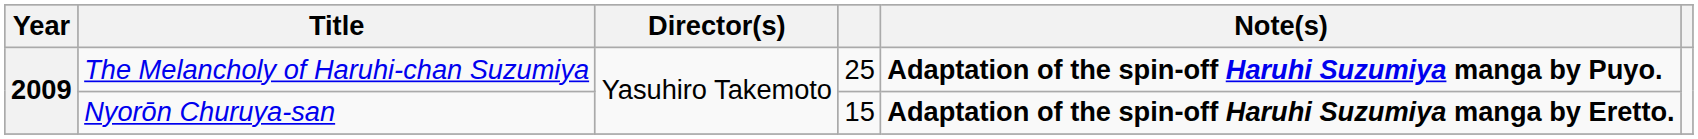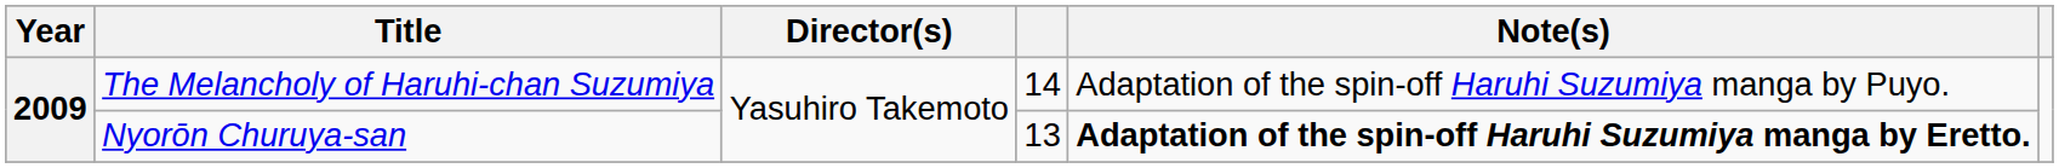The Melancholy of Haruhi-chan Suzumiya | column 4: 25 -> 14
The Melancholy of Haruhi-chan Suzumiya | Note(s): bold -> normal
Nyorōn Churuya-san | column 4: 15 -> 13
